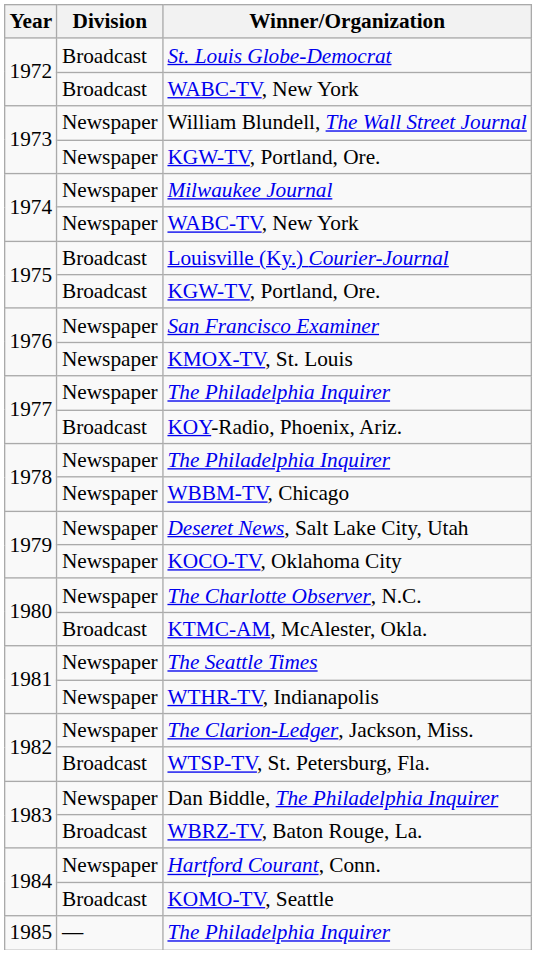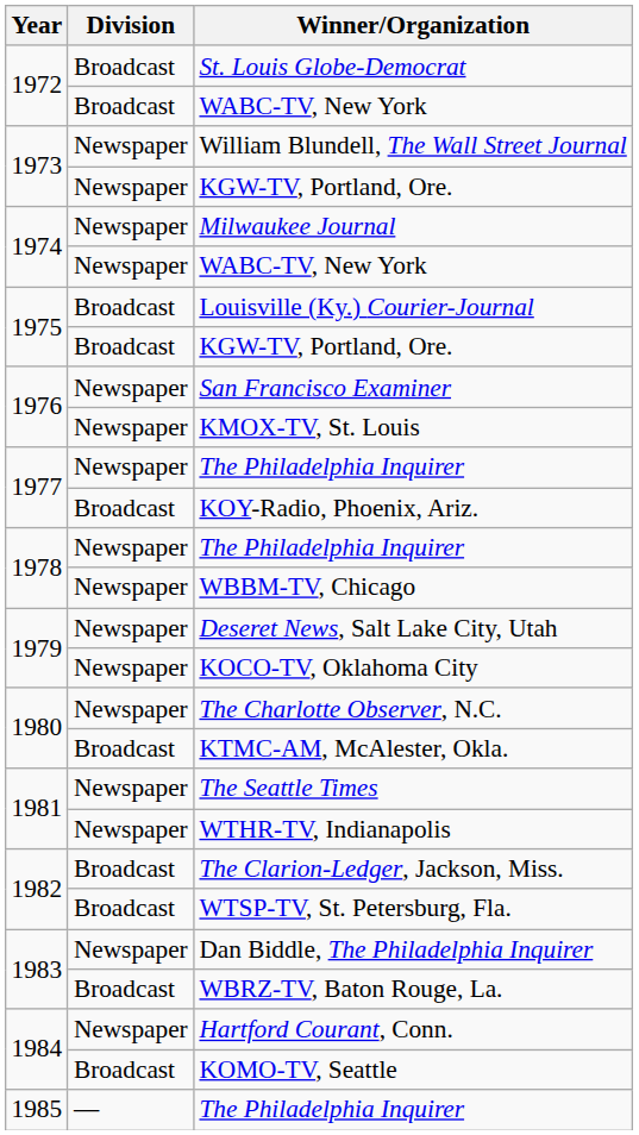The Clarion-Ledger, Jackson, Miss. | Division: Newspaper -> Broadcast
